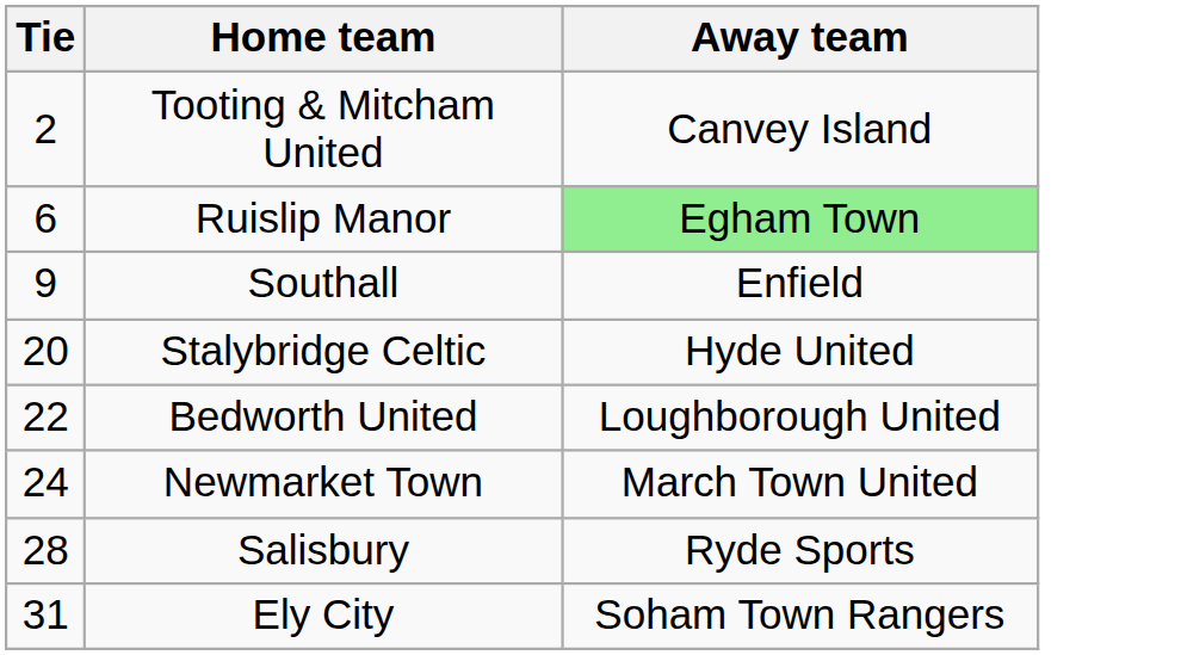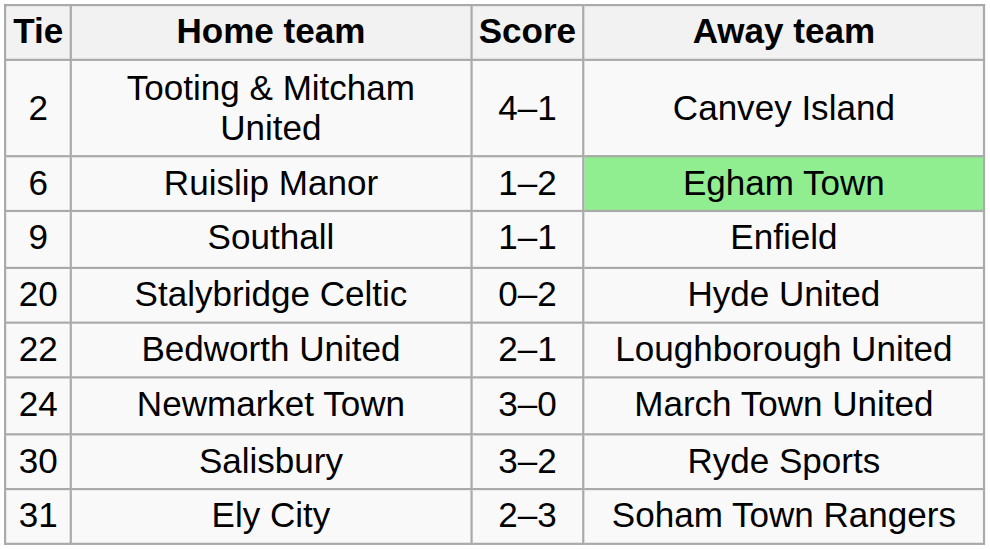+ column: Score | 4–1 | 1–2 | 1–1 | 0–2 | 2–1 | 3–0 | 3–2 | 2–3
Salisbury | Tie: 28 -> 30
